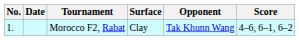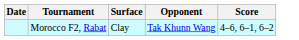- column: No. | 1.
